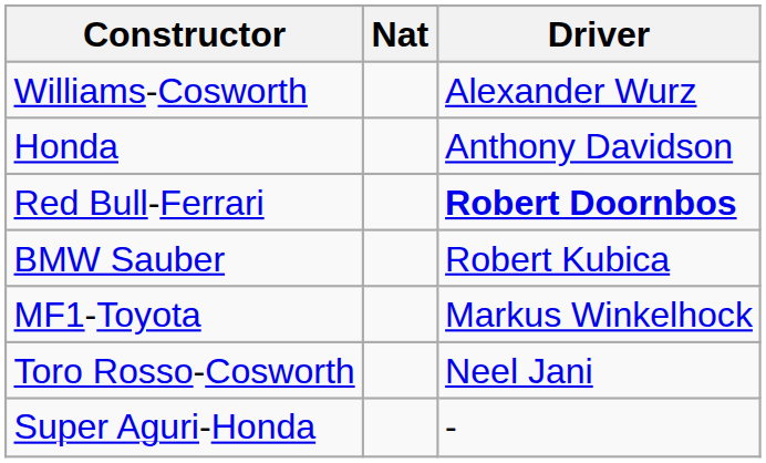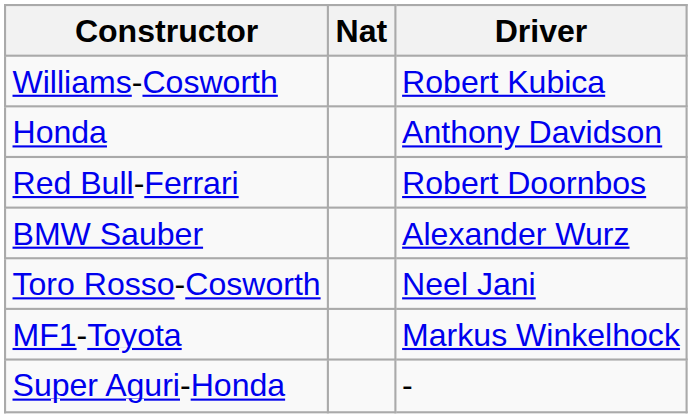Williams-Cosworth | Driver: Alexander Wurz -> Robert Kubica
Red Bull-Ferrari | Driver: bold -> normal
BMW Sauber | Driver: Robert Kubica -> Alexander Wurz
rows swapped: MF1-Toyota <-> Toro Rosso-Cosworth
